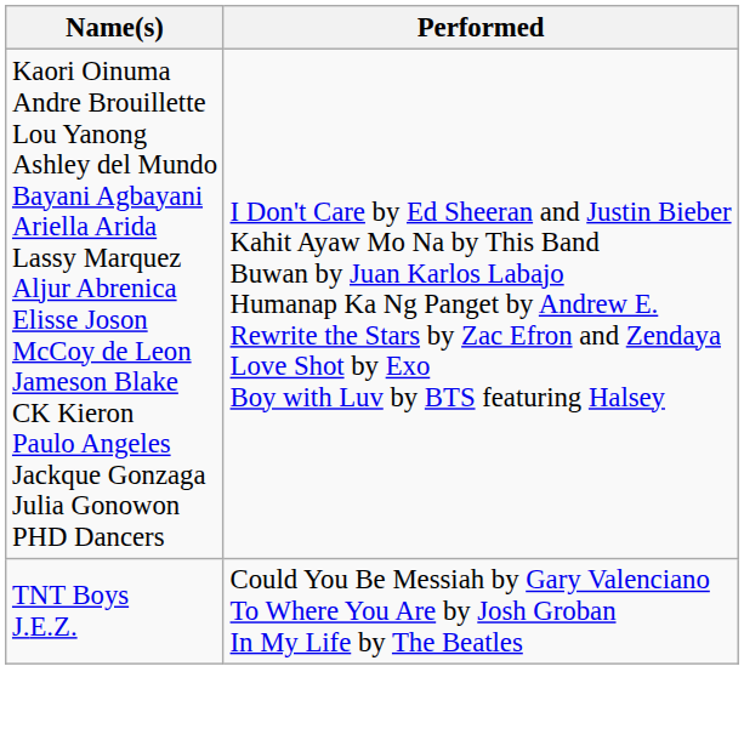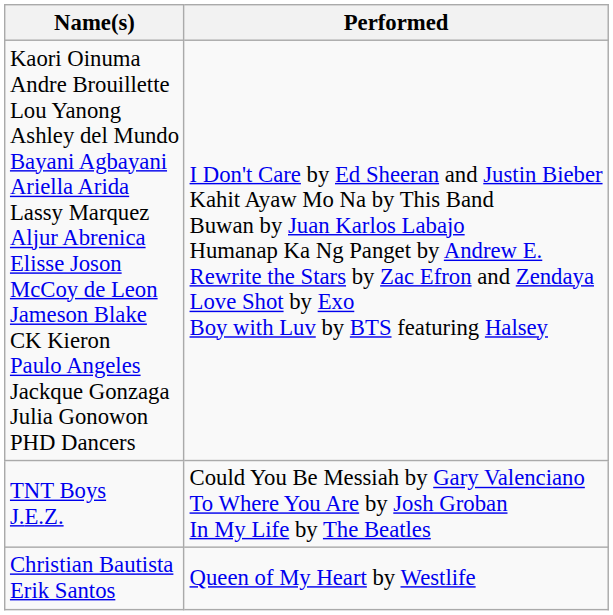+ row: Christian Bautista Erik Santos | Queen of My Heart by Westlife
